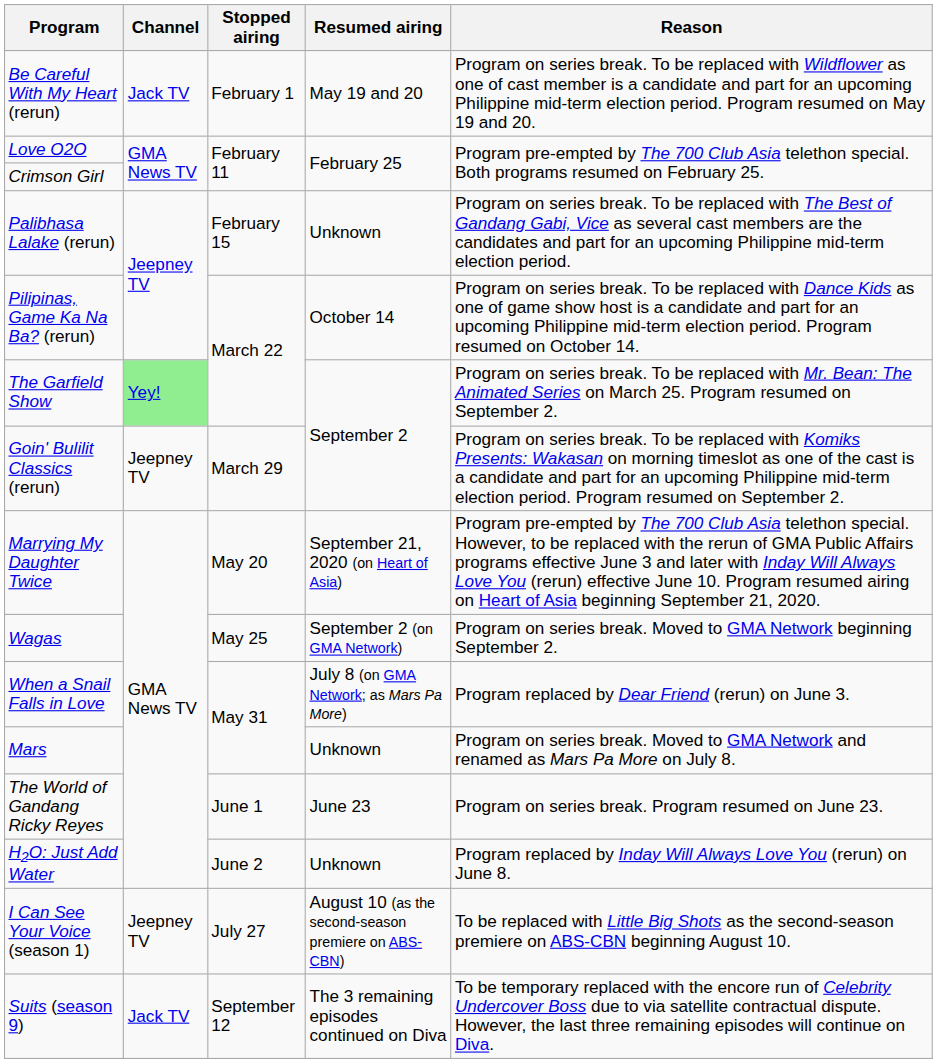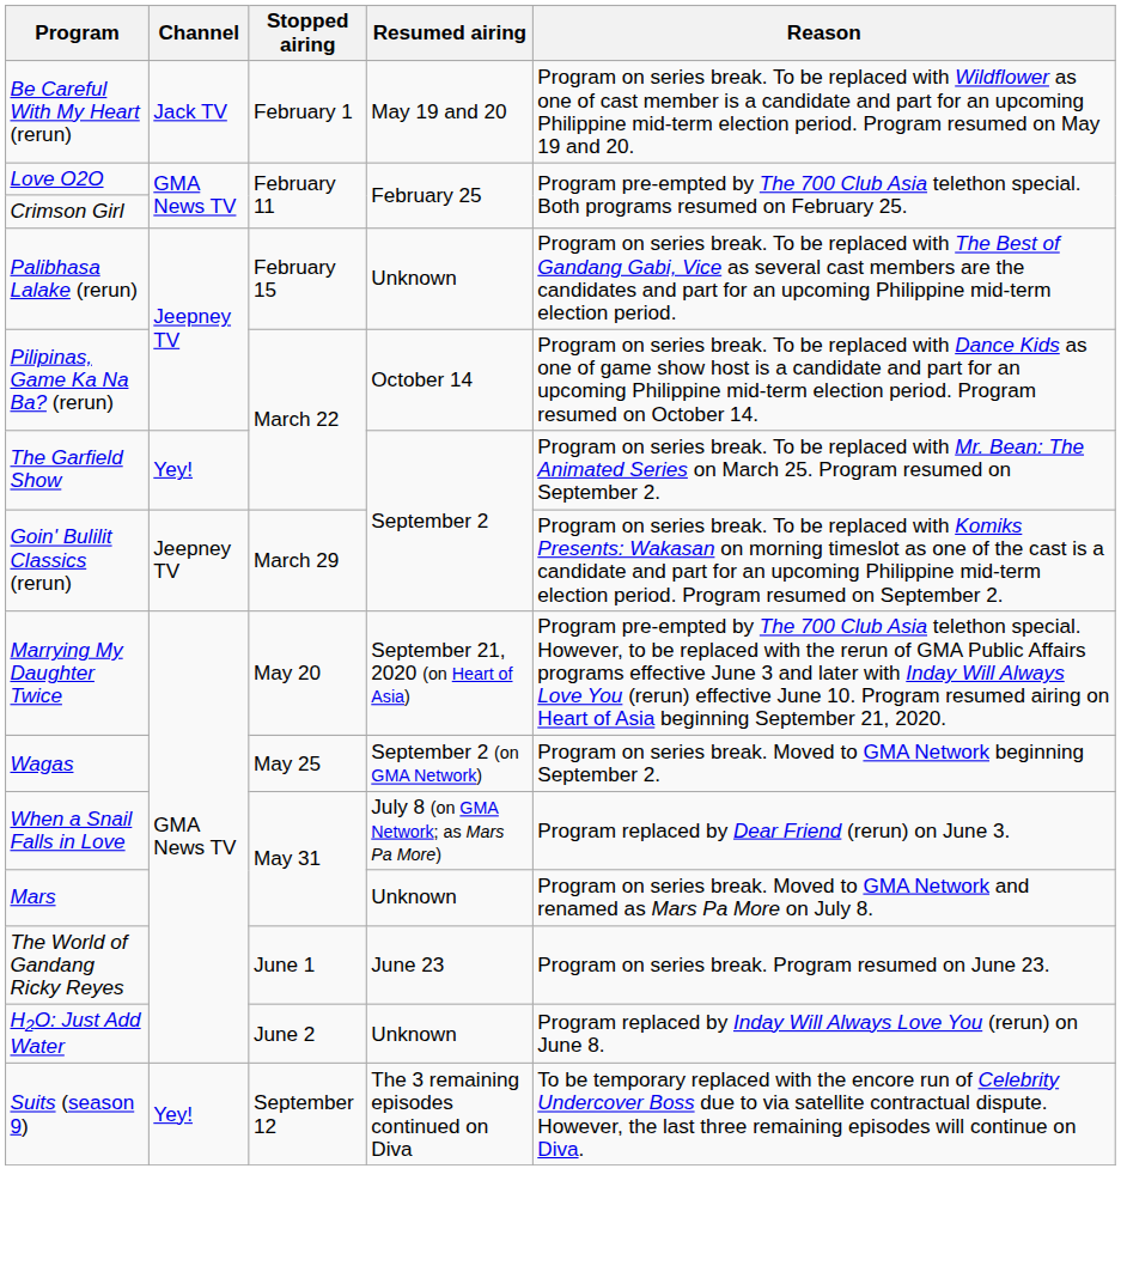The Garfield Show | Channel: lightgreen background -> no background
- row: I Can See Your Voice (season 1) | Jeepney TV | July 27 | August 10 (as the second-season premiere on ABS-CBN) | To be replaced with Little Big Shots as the second-season premiere on ABS-CBN beginning August 10.
Suits (season 9) | Channel: Jack TV -> Yey!
